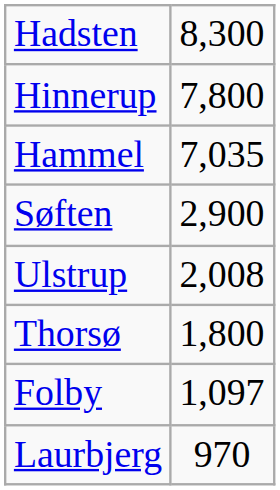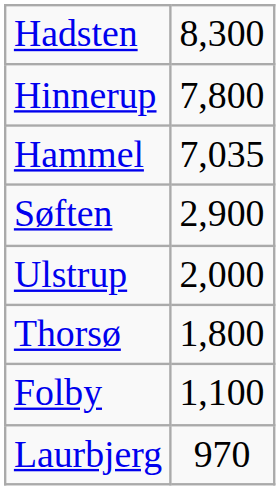Ulstrup | column 2: 2,008 -> 2,000
Folby | column 2: 1,097 -> 1,100
